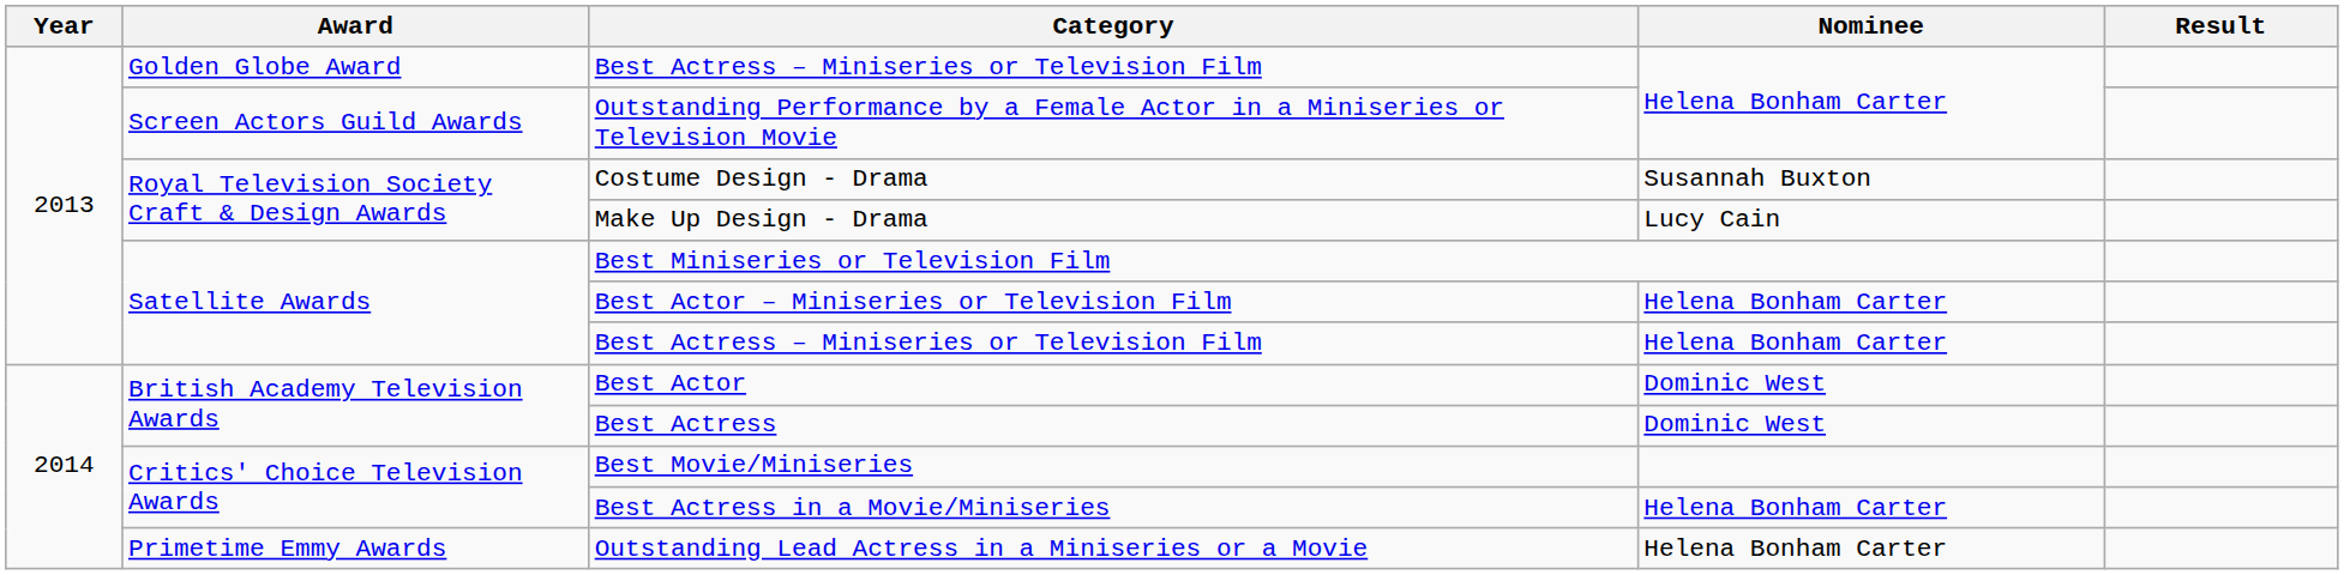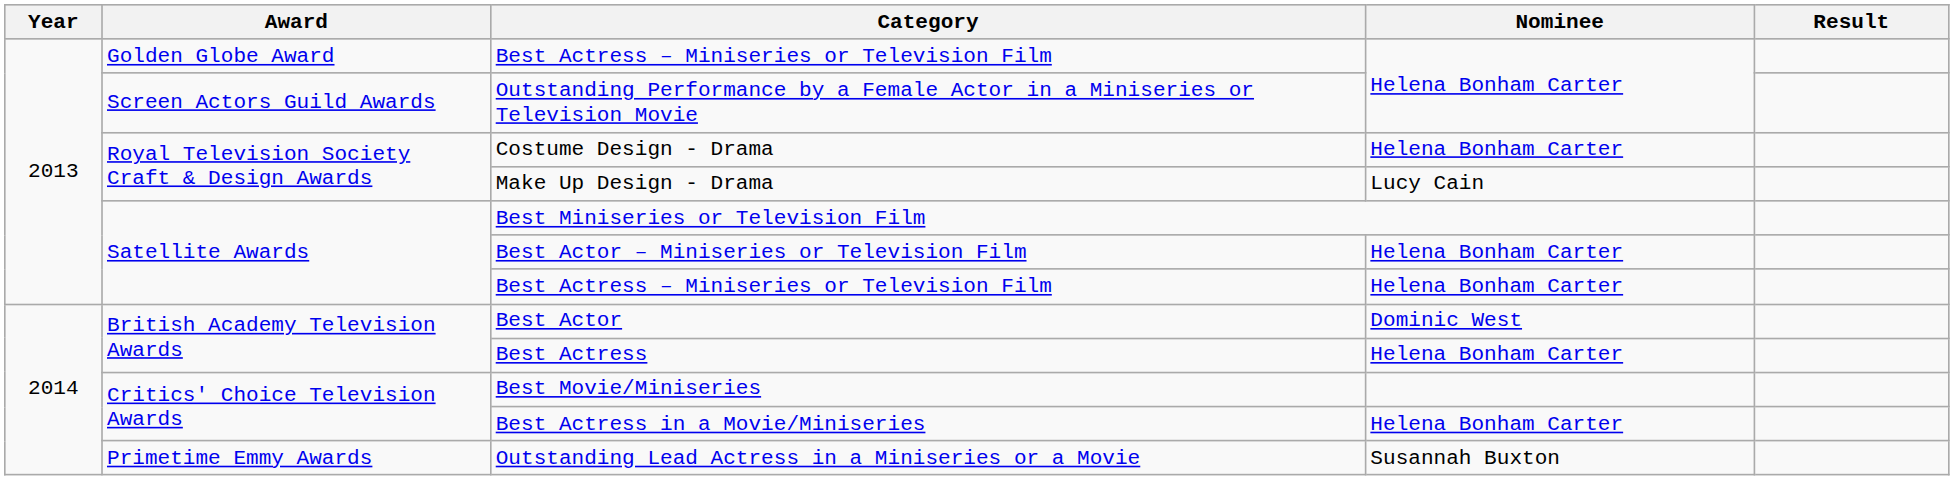Costume Design - Drama | Nominee: Susannah Buxton -> Helena Bonham Carter
Best Actress | Nominee: Dominic West -> Helena Bonham Carter
Outstanding Lead Actress in a Miniseries or a Movie | Nominee: Helena Bonham Carter -> Susannah Buxton
